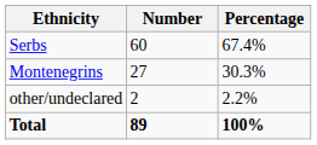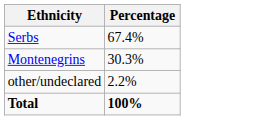- column: Number | 60 | 27 | 2 | 89
